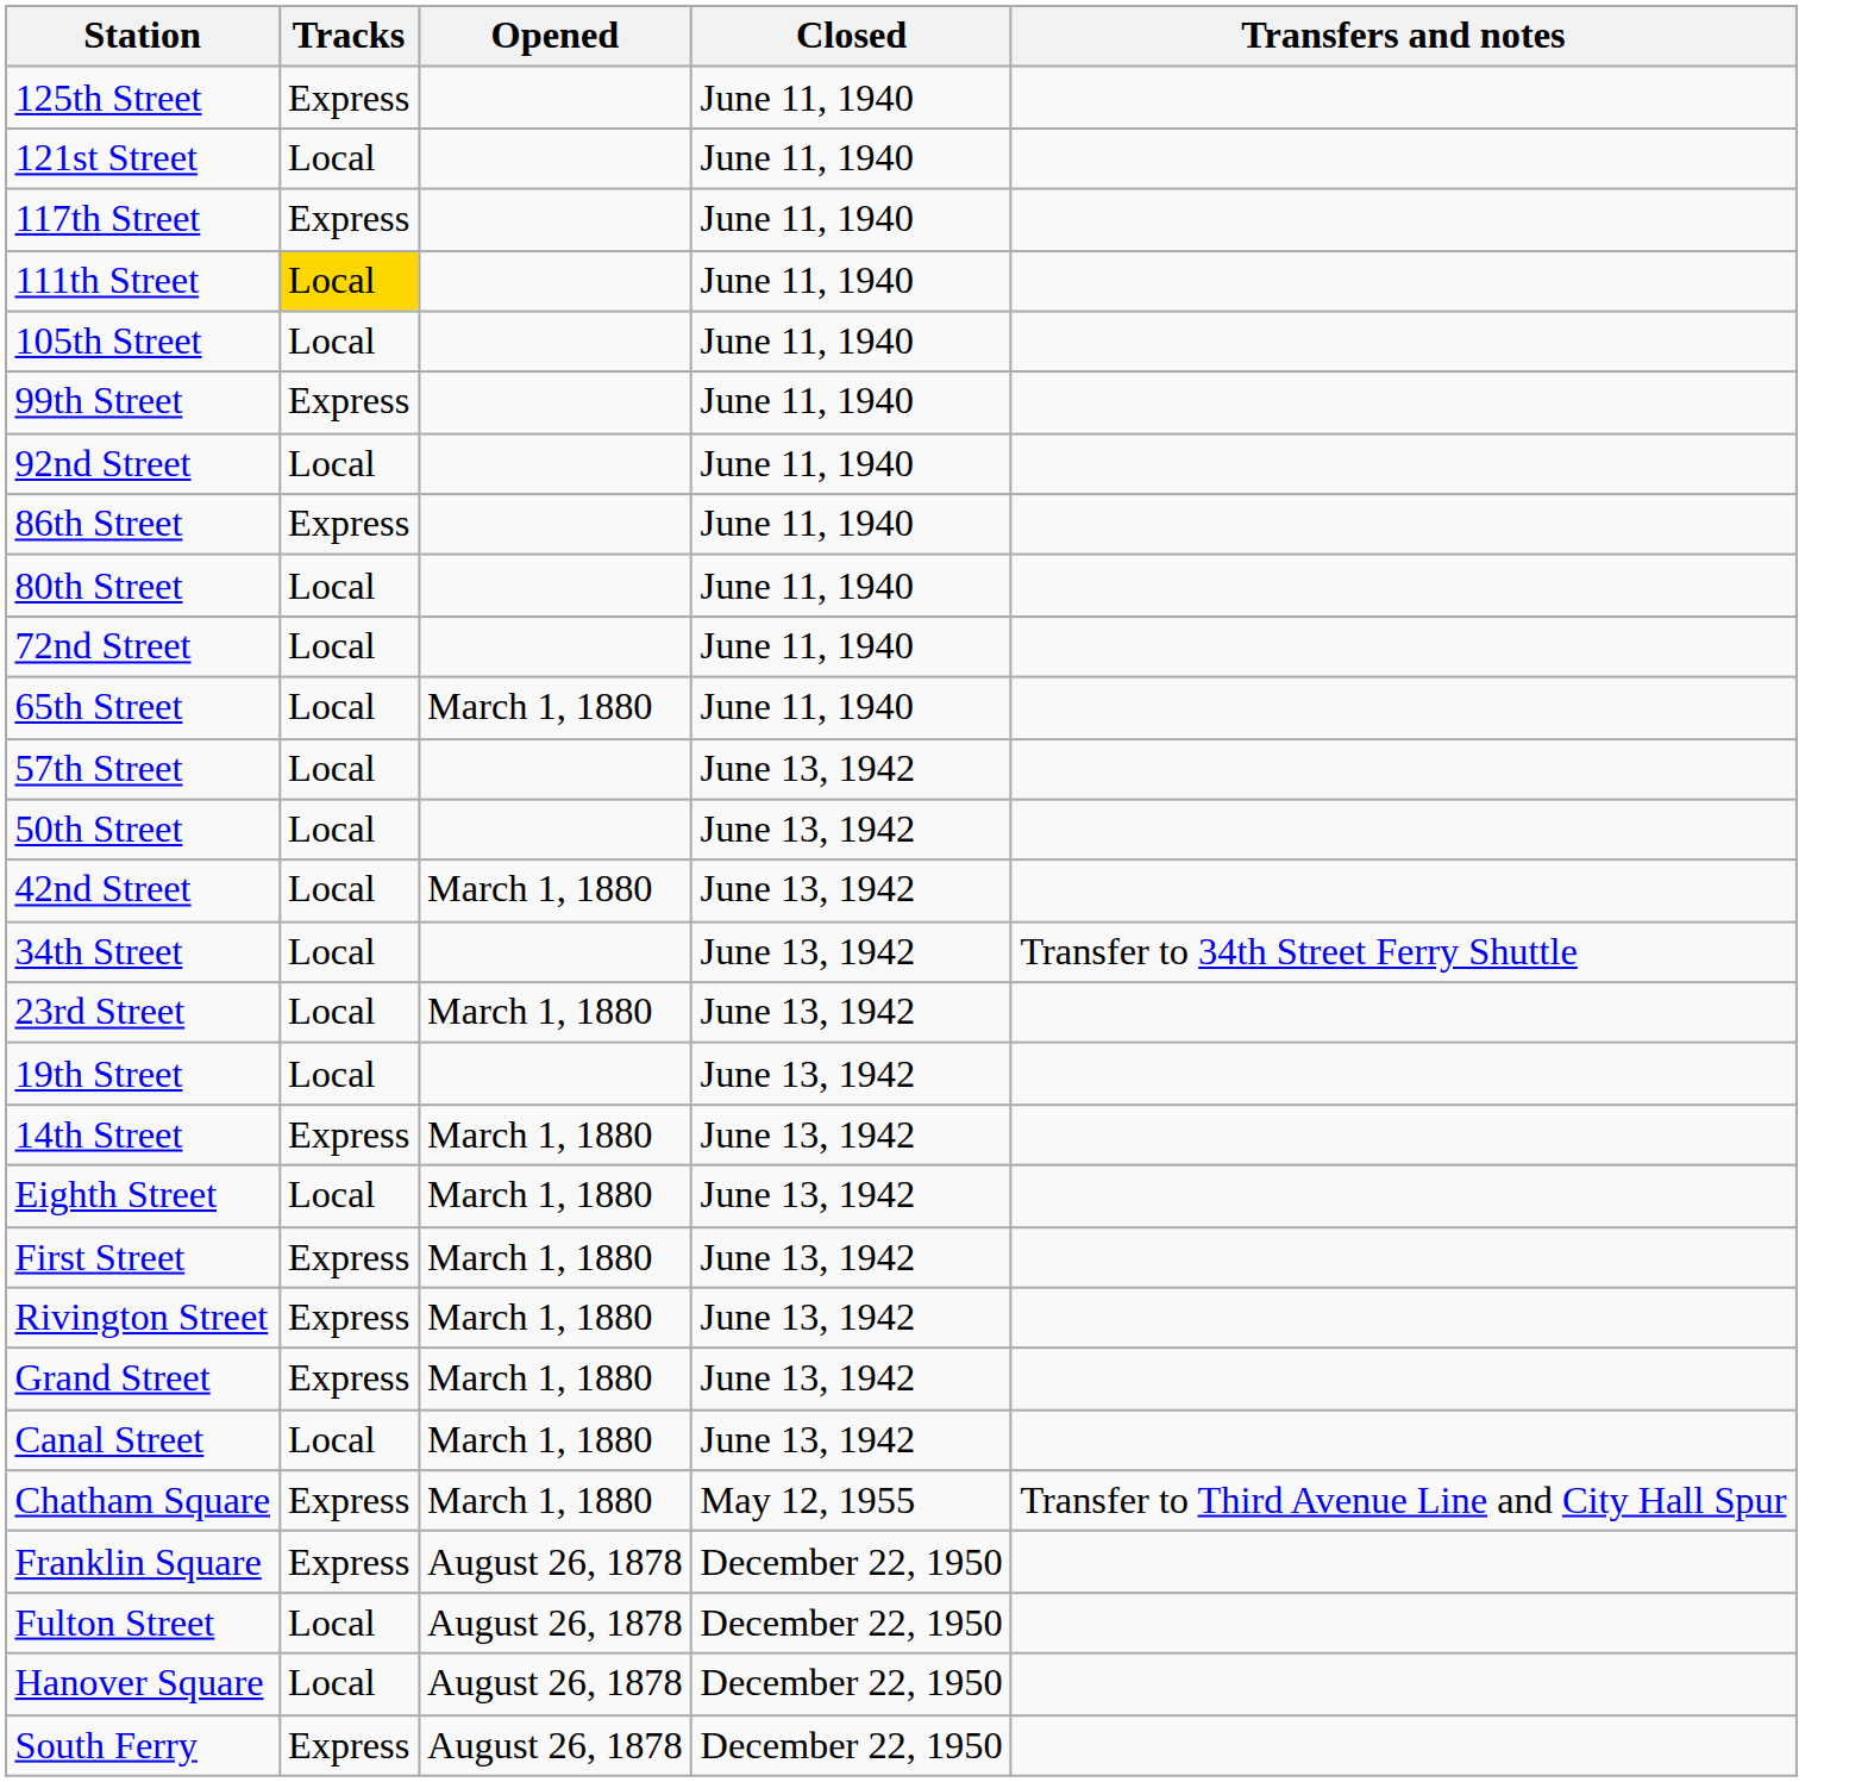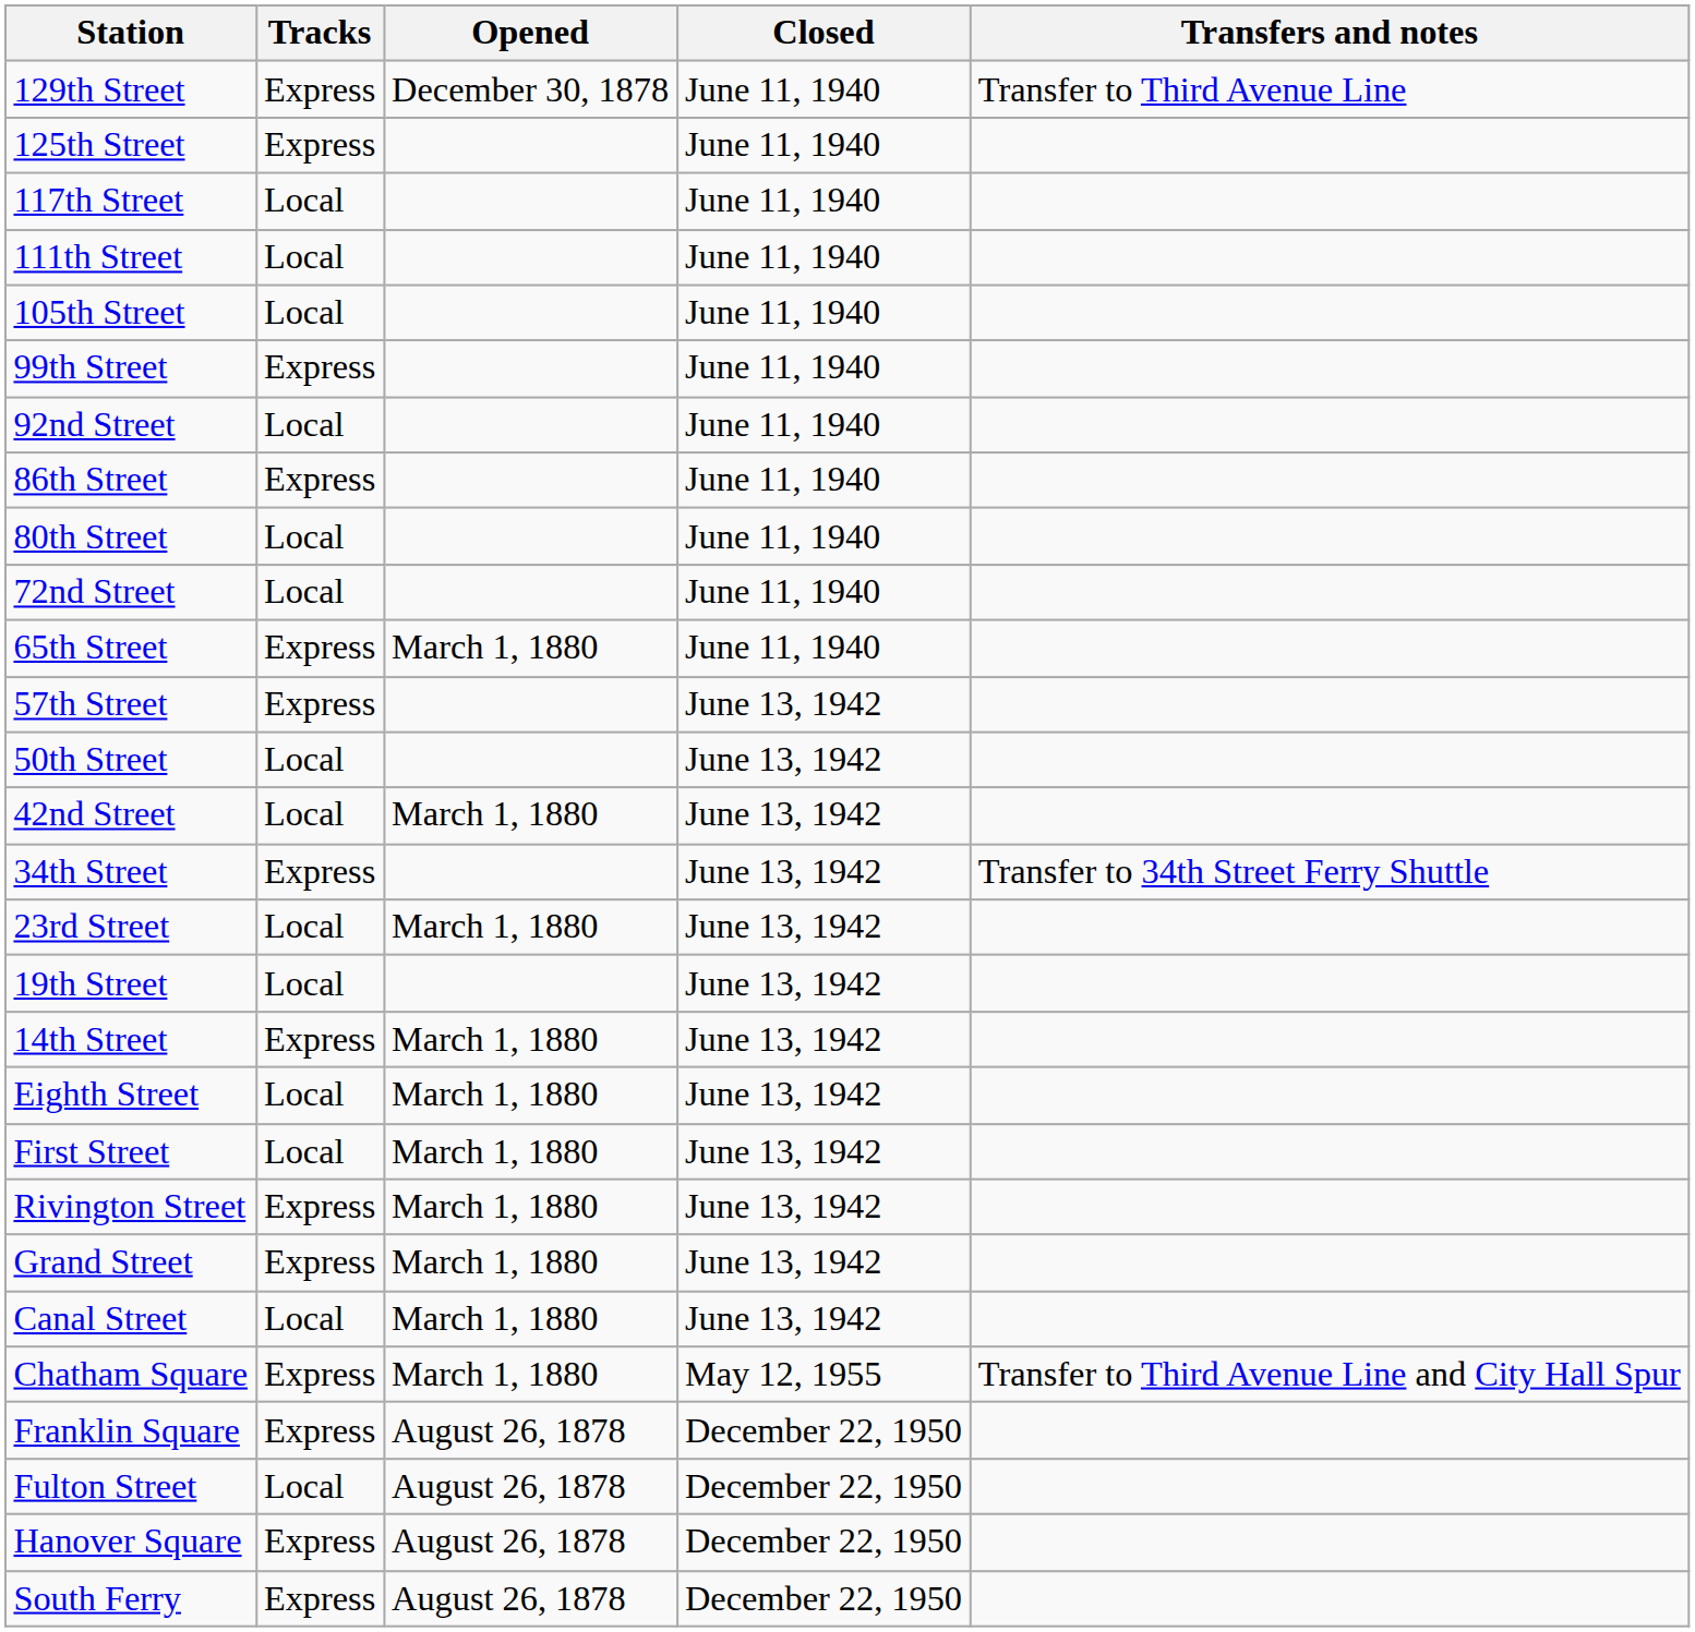+ row: 129th Street | Express | December 30, 1878 | June 11, 1940 | Transfer to Third Avenue Line
- row: 121st Street | Local | June 11, 1940
117th Street | Tracks: Express -> Local
111th Street | Tracks: gold background -> no background
65th Street | Tracks: Local -> Express
57th Street | Tracks: Local -> Express
34th Street | Tracks: Local -> Express
First Street | Tracks: Express -> Local
Hanover Square | Tracks: Local -> Express
